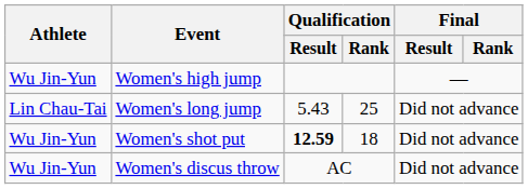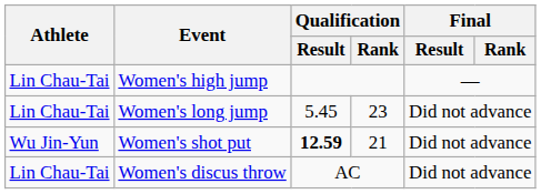Women's high jump | Athlete: Wu Jin-Yun -> Lin Chau-Tai
Women's long jump | Qualification / Result: 5.43 -> 5.45
Women's long jump | Qualification / Rank: 25 -> 23
Women's shot put | Qualification / Rank: 18 -> 21
Women's discus throw | Athlete: Wu Jin-Yun -> Lin Chau-Tai
